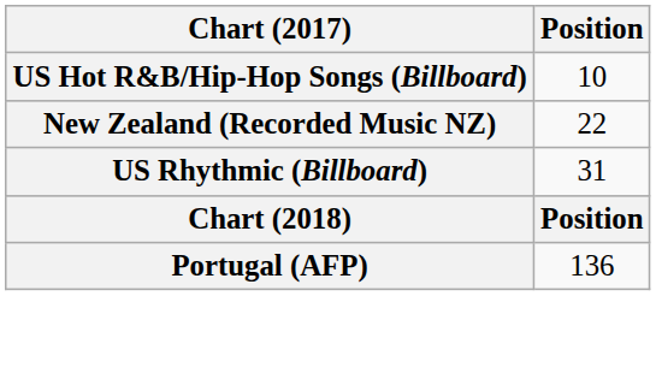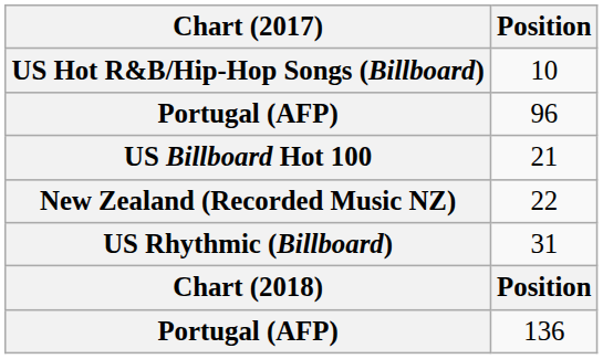+ row: Portugal (AFP) | 96
+ row: US Billboard Hot 100 | 21
